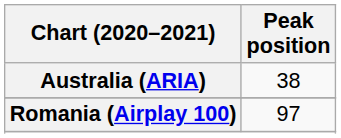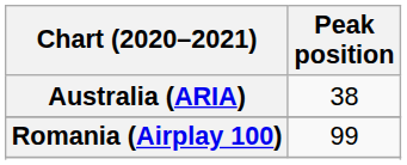Romania (Airplay 100) | Peak position: 97 -> 99
